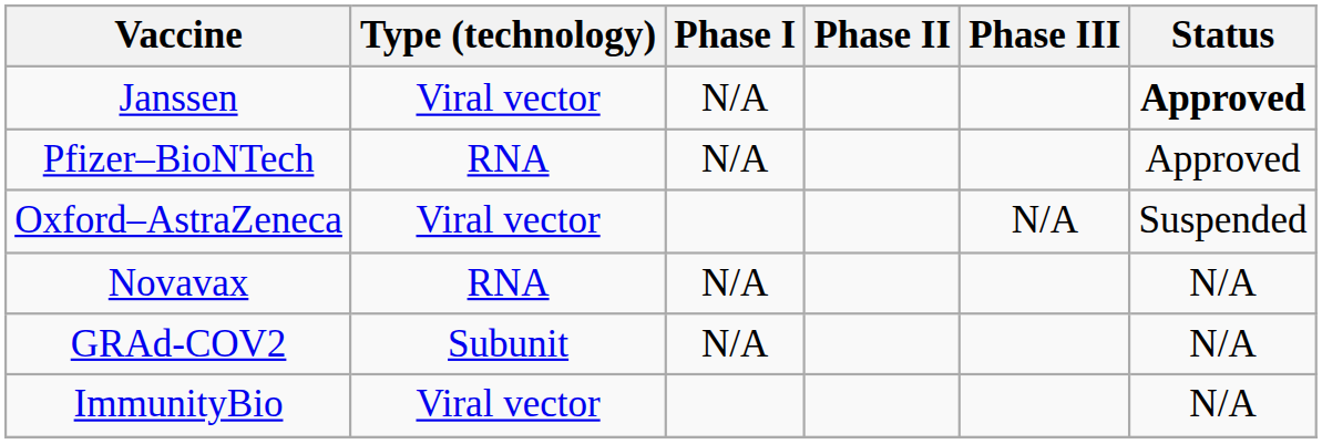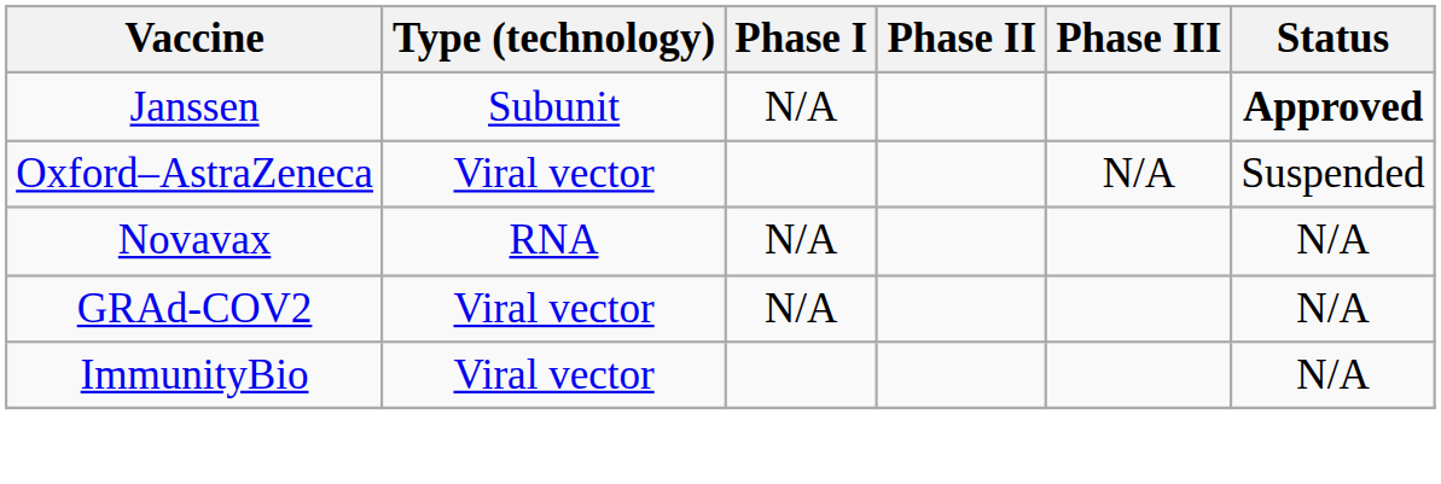Janssen | Type (technology): Viral vector -> Subunit
- row: Pfizer–BioNTech | RNA | N/A | Approved
GRAd-COV2 | Type (technology): Subunit -> Viral vector
